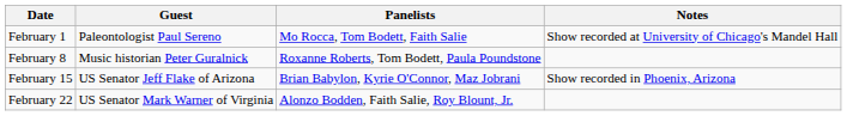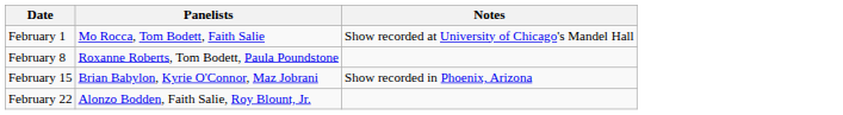- column: Guest | Paleontologist Paul Sereno | Music historian Peter Guralnick | US Senator Jeff Flake of Arizona | US Senator Mark Warner of Virginia
